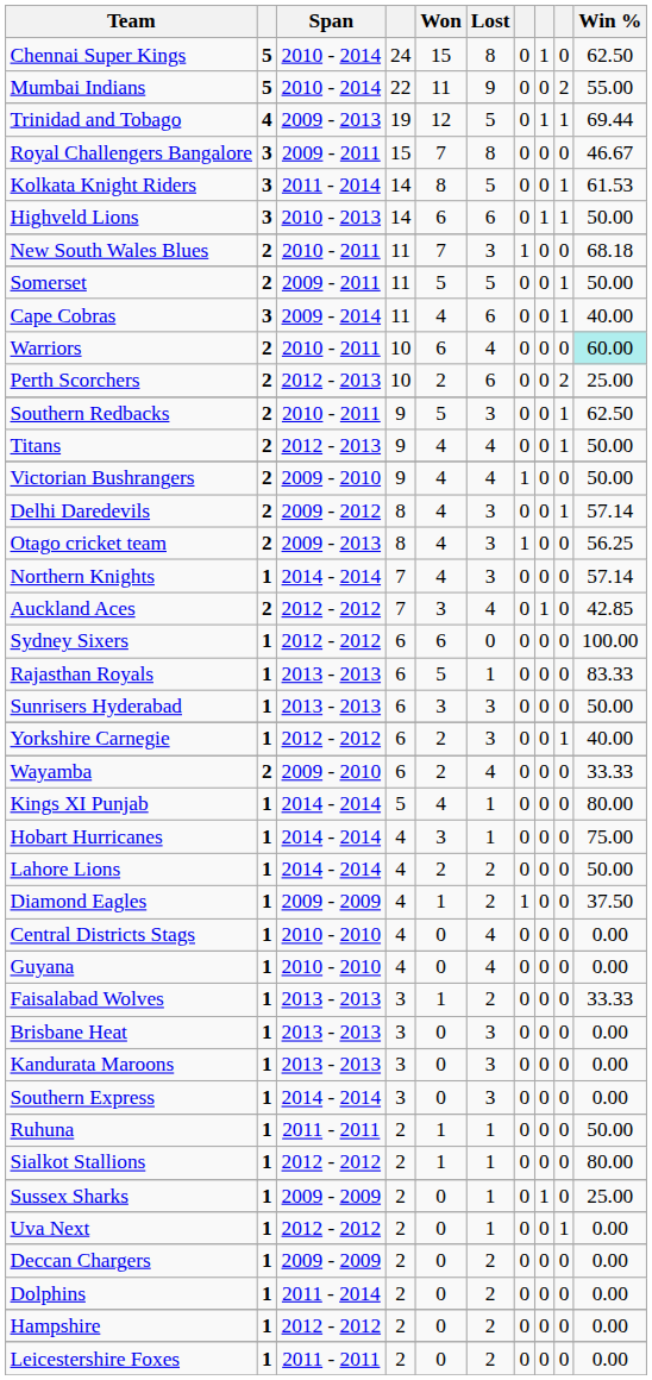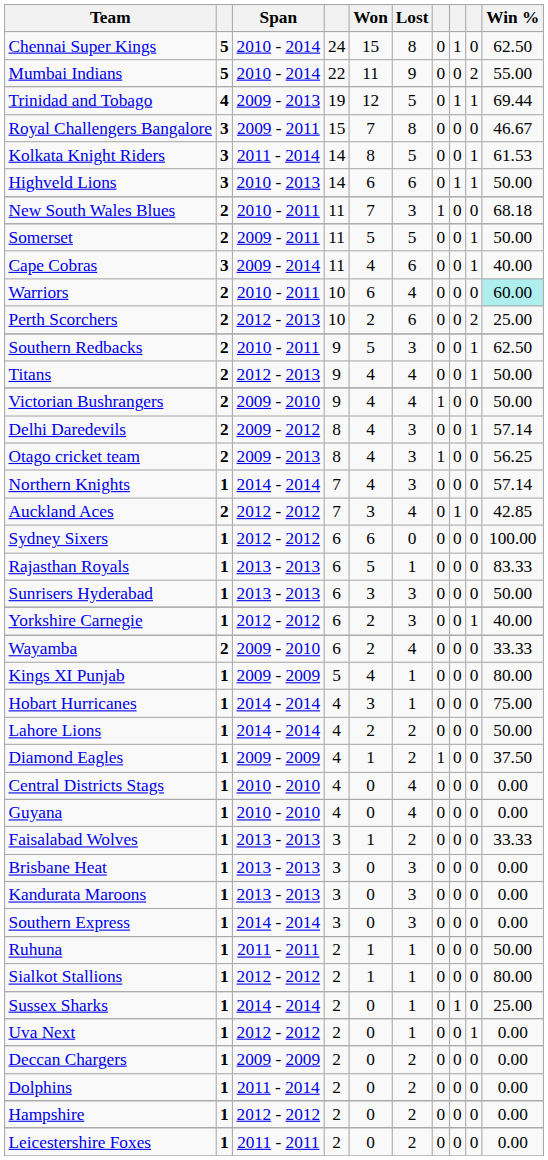Kings XI Punjab | Span: 2014 - 2014 -> 2009 - 2009
Sussex Sharks | Span: 2009 - 2009 -> 2014 - 2014
